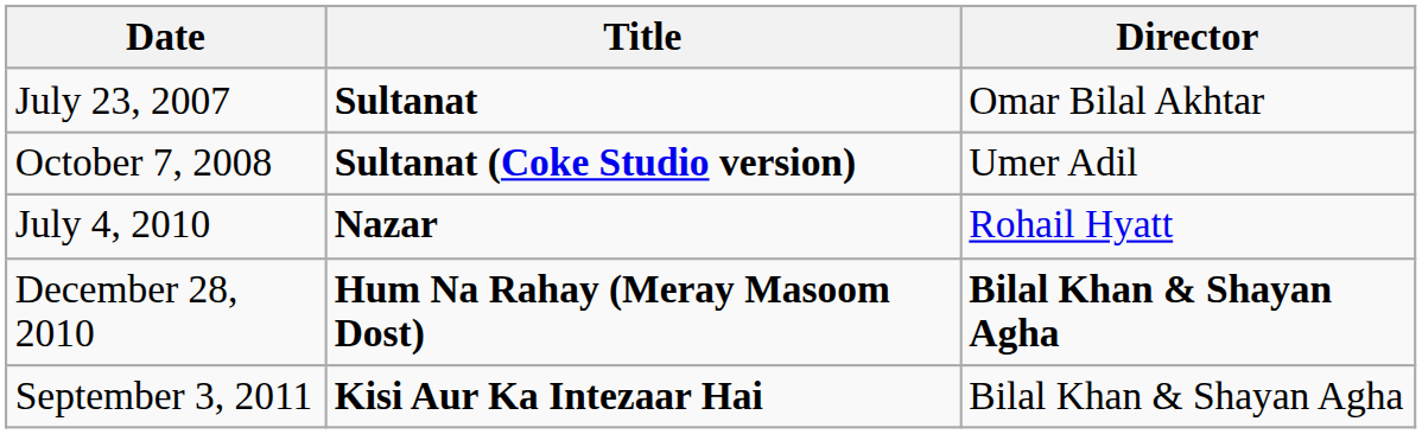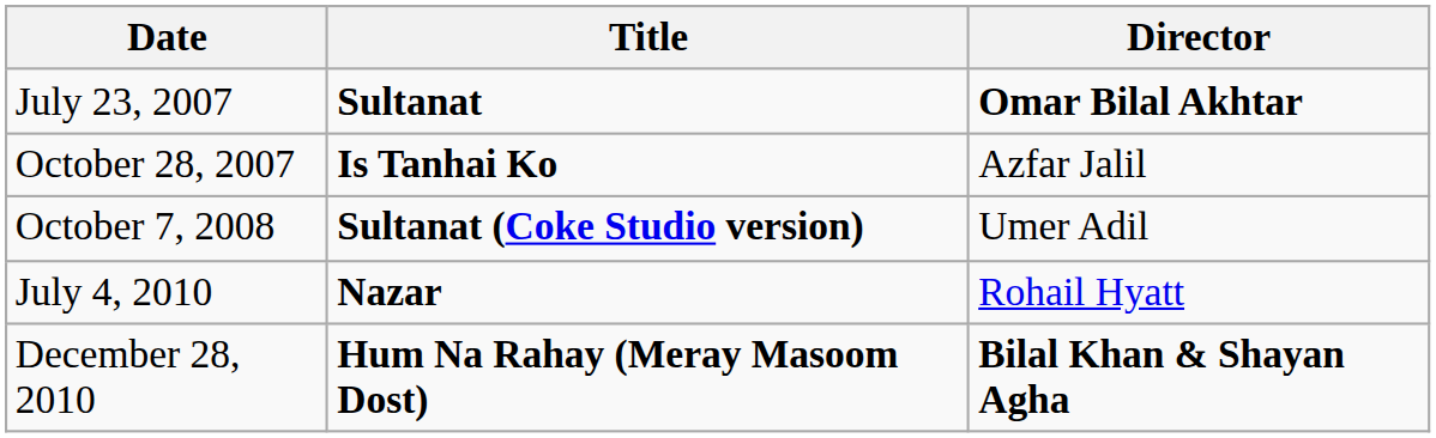July 23, 2007 | Director: normal -> bold
+ row: October 28, 2007 | Is Tanhai Ko | Azfar Jalil
- row: September 3, 2011 | Kisi Aur Ka Intezaar Hai | Bilal Khan & Shayan Agha
